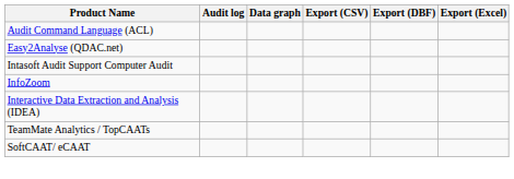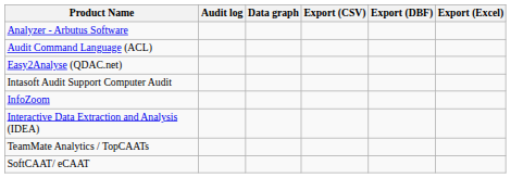+ row: Analyzer - Arbutus Software
